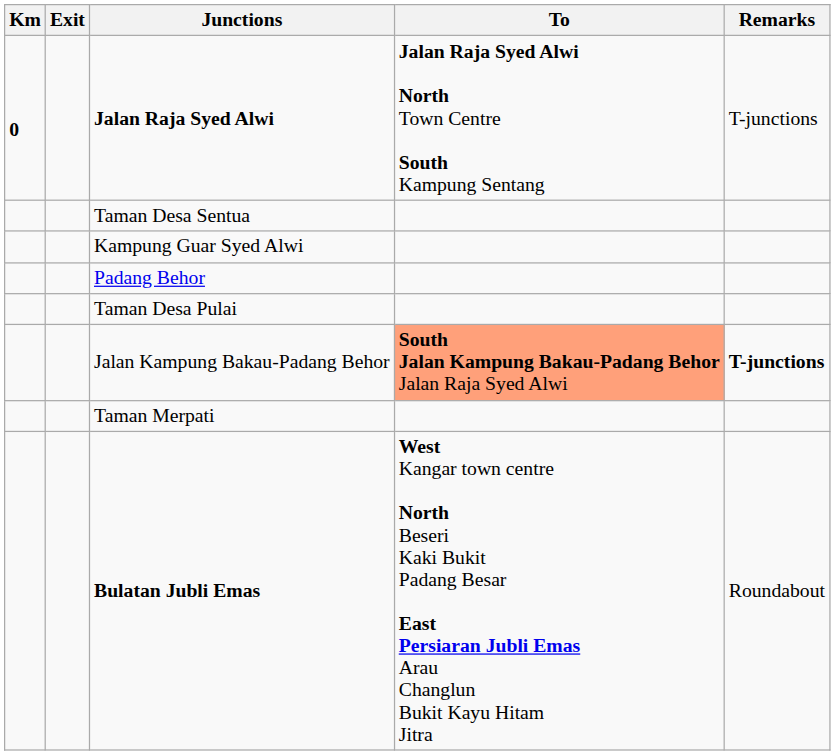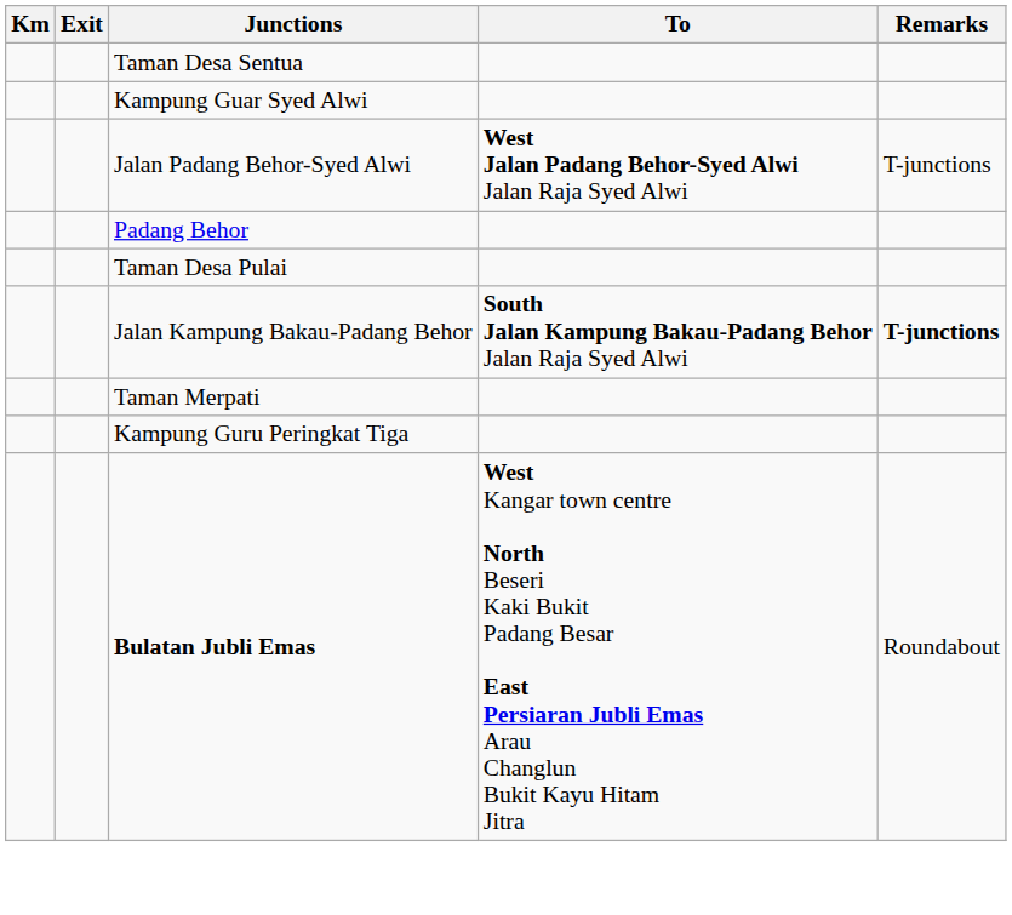- row: 0 | Jalan Raja Syed Alwi | Jalan Raja Syed Alwi North Town Centre South Kampung Sentang | T-junctions
+ row: Jalan Padang Behor-Syed Alwi | West Jalan Padang Behor-Syed Alwi Jalan Raja Syed Alwi | T-junctions
Jalan Kampung Bakau-Padang Behor | To: lightsalmon background -> no background
+ row: Kampung Guru Peringkat Tiga
